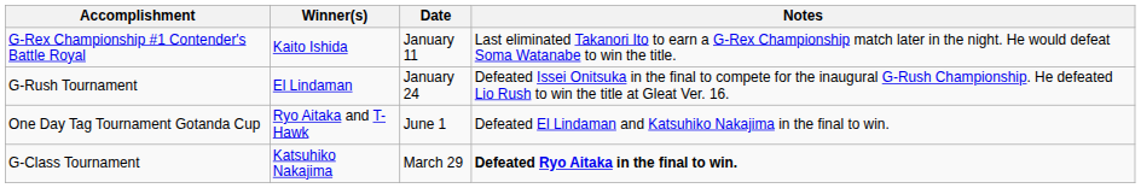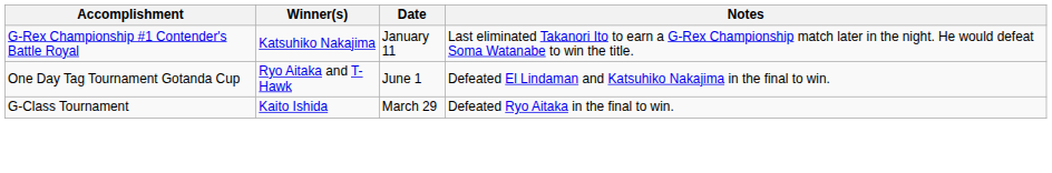G-Rex Championship #1 Contender's Battle Royal | Winner(s): Kaito Ishida -> Katsuhiko Nakajima
- row: G-Rush Tournament | El Lindaman | January 24 | Defeated Issei Onitsuka in the final to compete for the inaugural G-Rush Championship. He defeated Lio Rush to win the title at Gleat Ver. 16.
G-Class Tournament | Winner(s): Katsuhiko Nakajima -> Kaito Ishida
G-Class Tournament | Notes: bold -> normal
